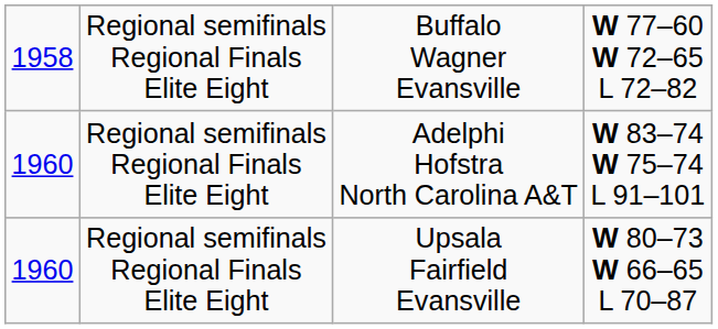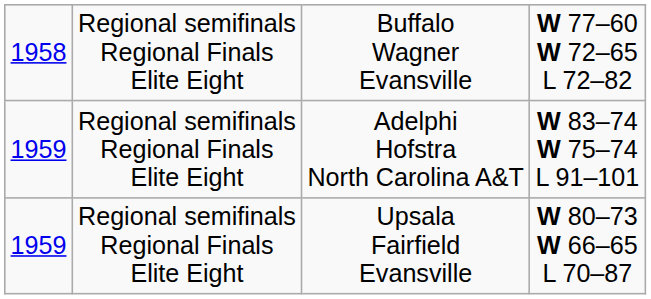Adelphi Hofstra North Carolina A&T | column 1: 1960 -> 1959
Upsala Fairfield Evansville | column 1: 1960 -> 1959
